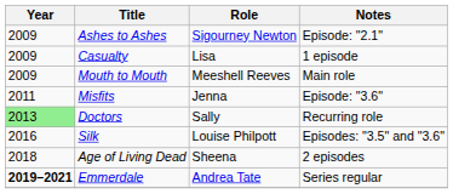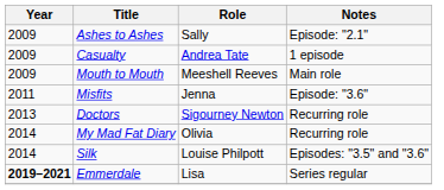Ashes to Ashes | Role: Sigourney Newton -> Sally
Casualty | Role: Lisa -> Andrea Tate
Doctors | Year: lightgreen background -> no background
Doctors | Role: Sally -> Sigourney Newton
+ row: 2014 | My Mad Fat Diary | Olivia | Recurring role
Silk | Year: 2016 -> 2014
- row: 2018 | Age of Living Dead | Sheena | 2 episodes
Emmerdale | Role: Andrea Tate -> Lisa
